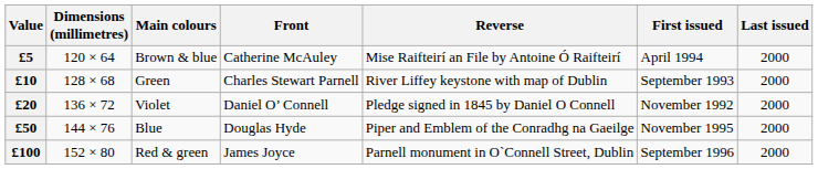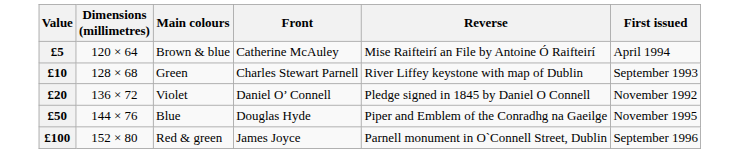- column: Last issued | 2000 | 2000 | 2000 | 2000 | 2000
